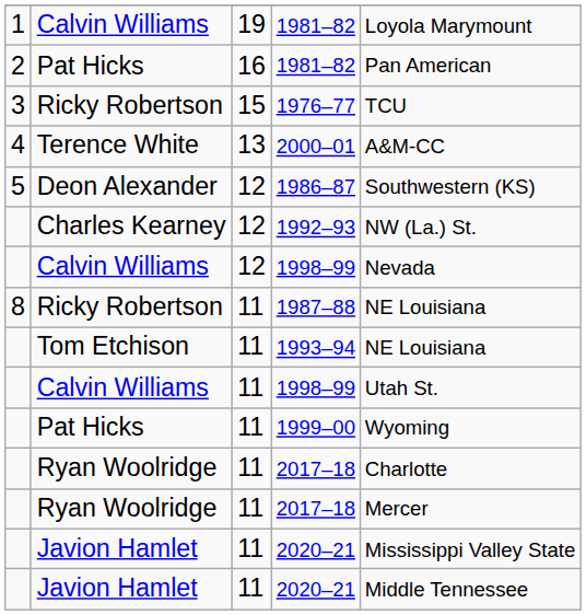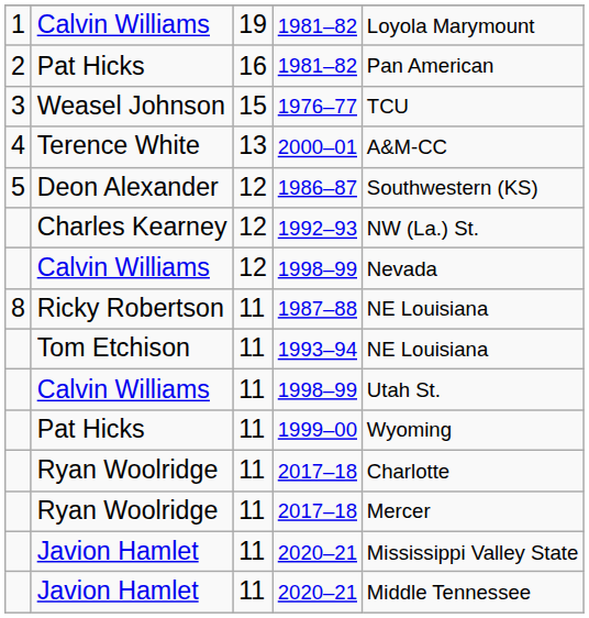1976–77 | column 2: Ricky Robertson -> Weasel Johnson
